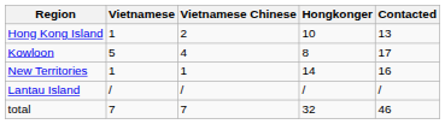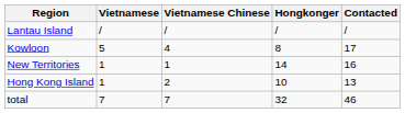rows swapped: Hong Kong Island <-> Lantau Island
